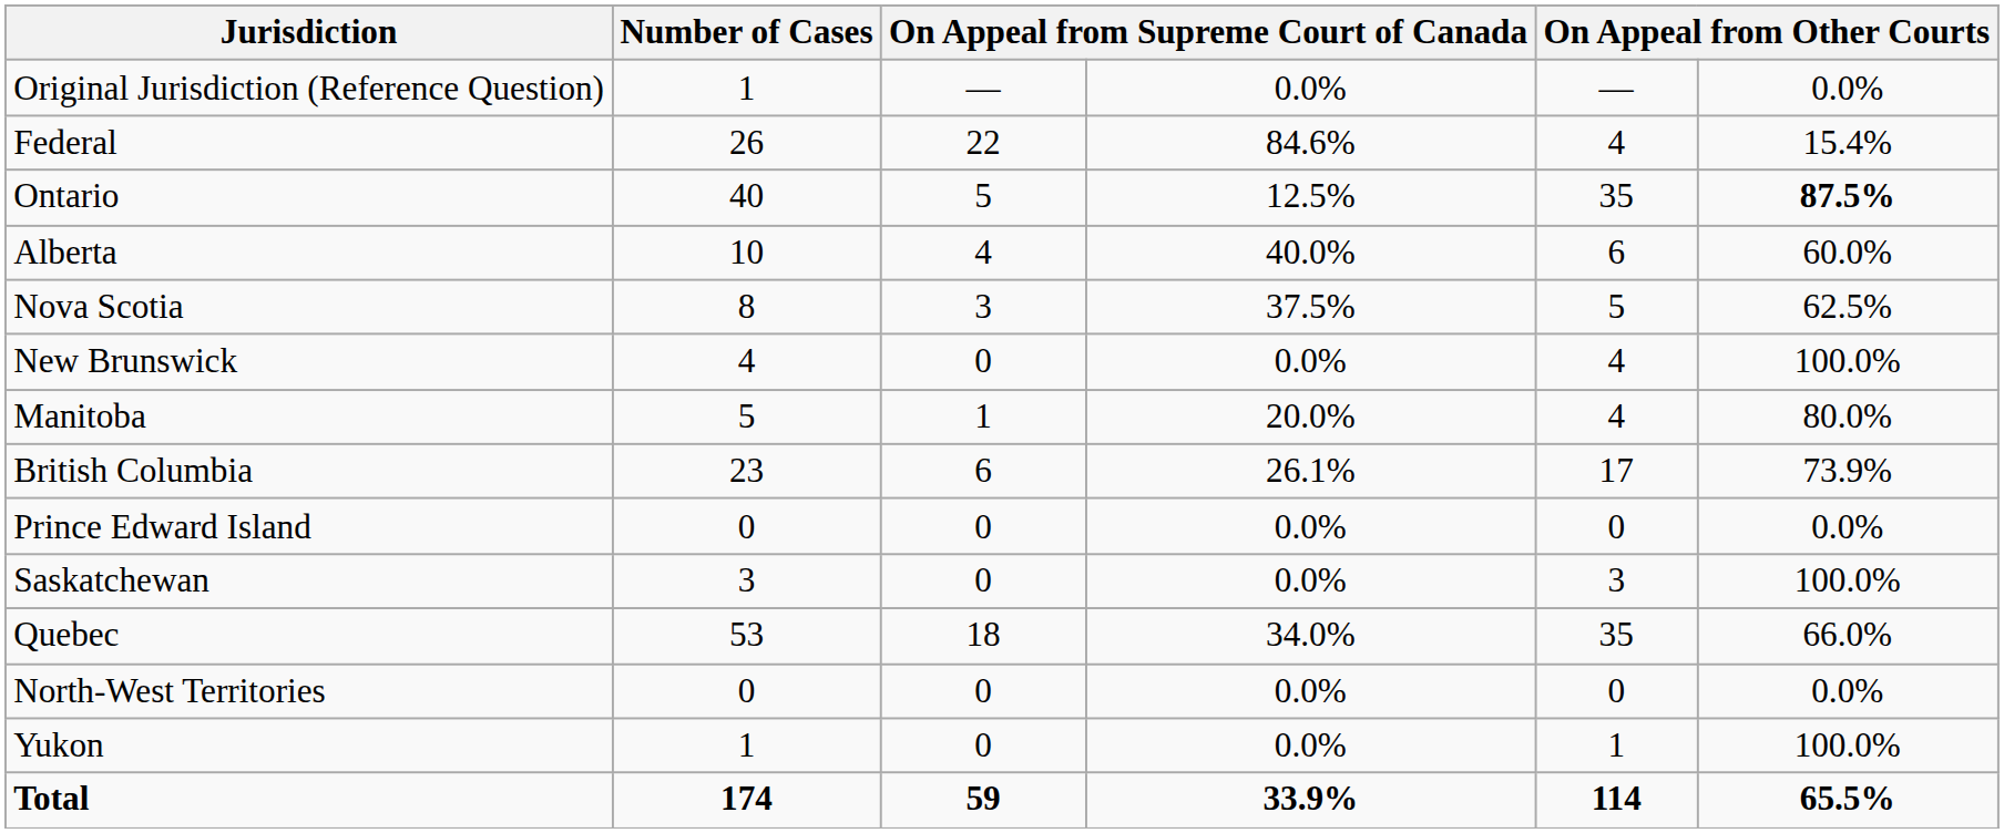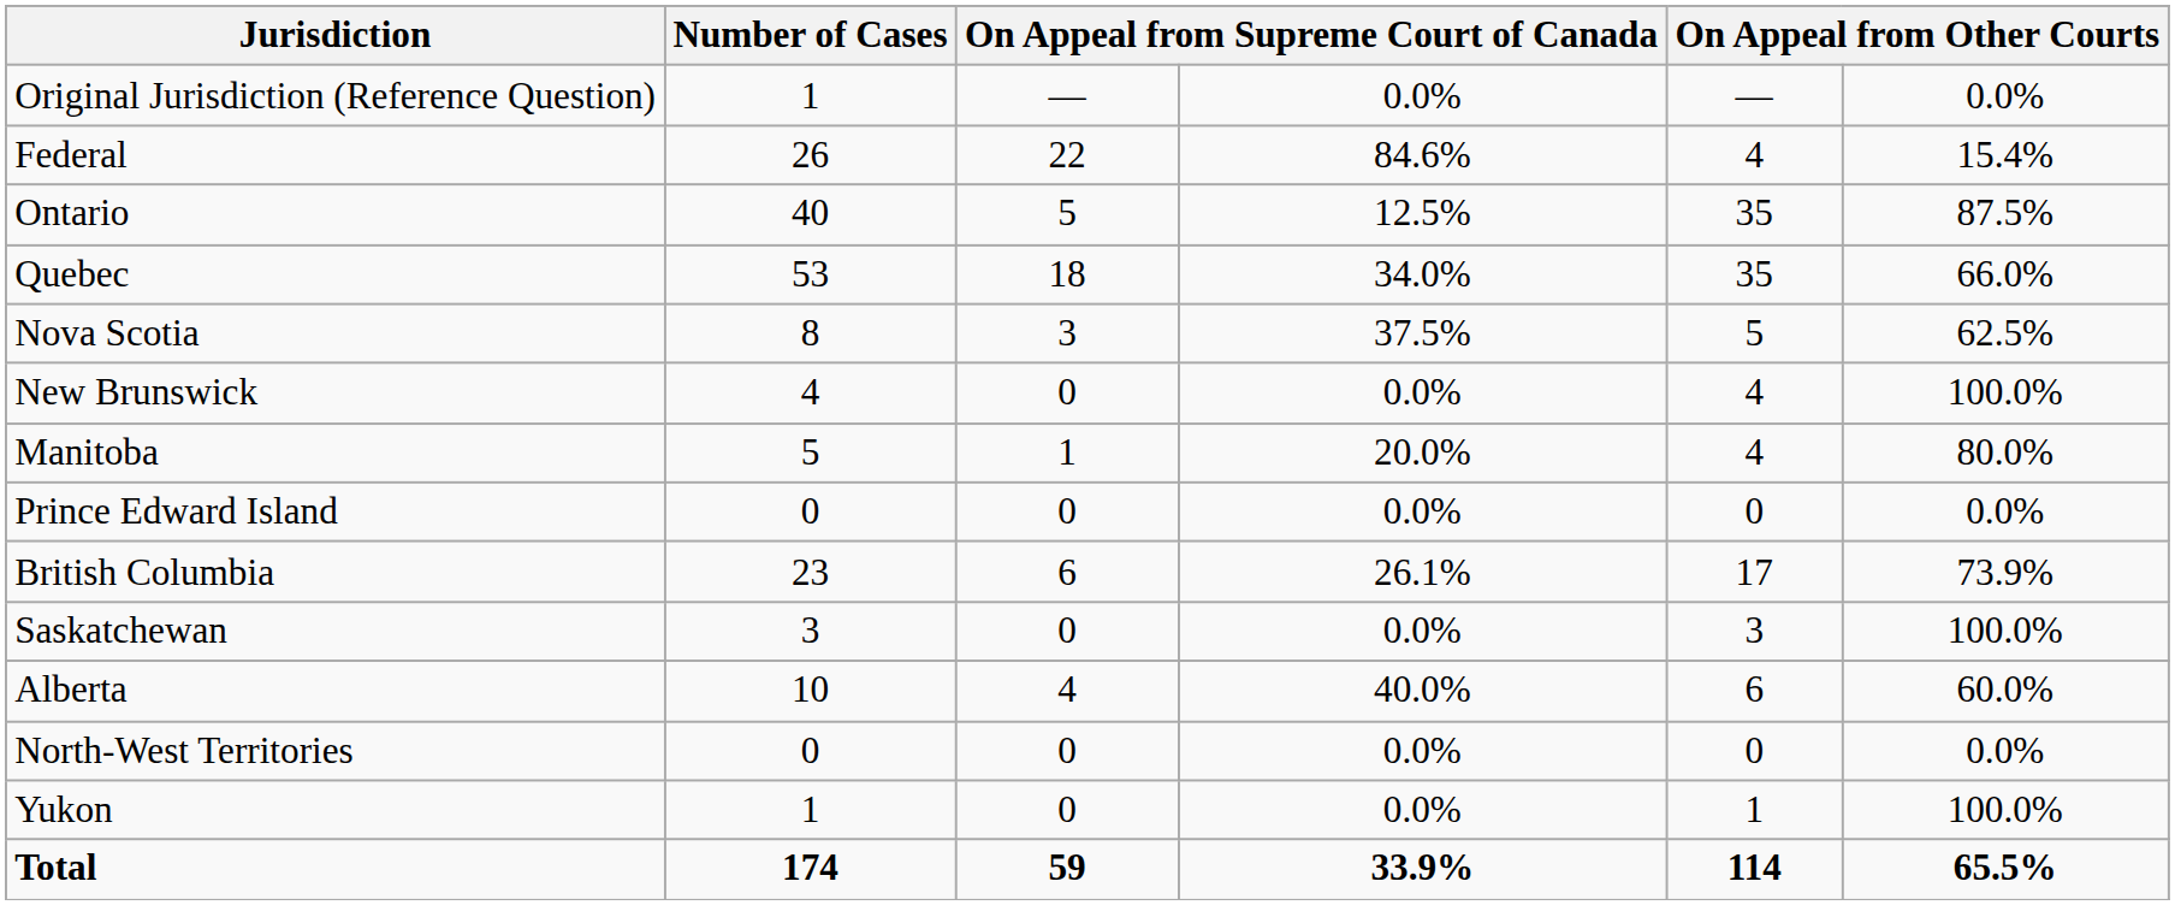Ontario | column 6: bold -> normal
rows swapped: Quebec <-> Alberta
rows swapped: British Columbia <-> Prince Edward Island
